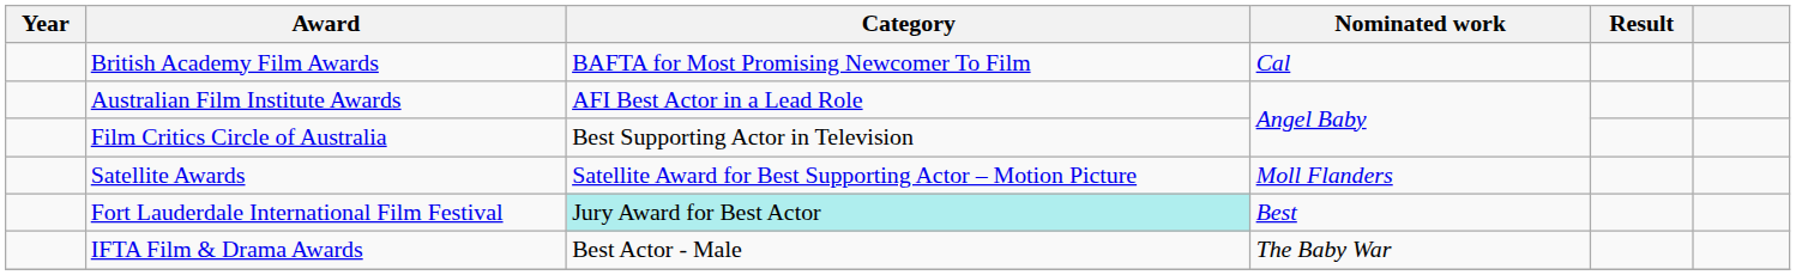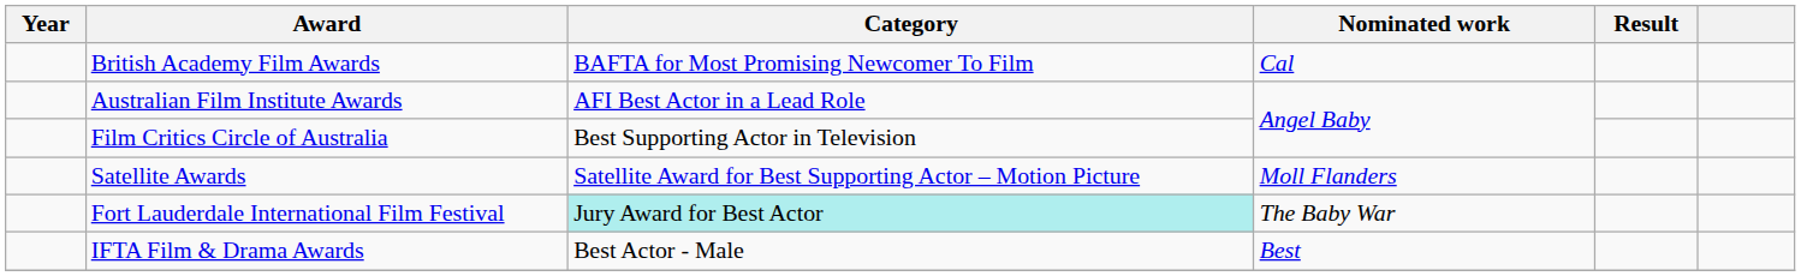Fort Lauderdale International Film Festival | Nominated work: Best -> The Baby War
IFTA Film & Drama Awards | Nominated work: The Baby War -> Best
